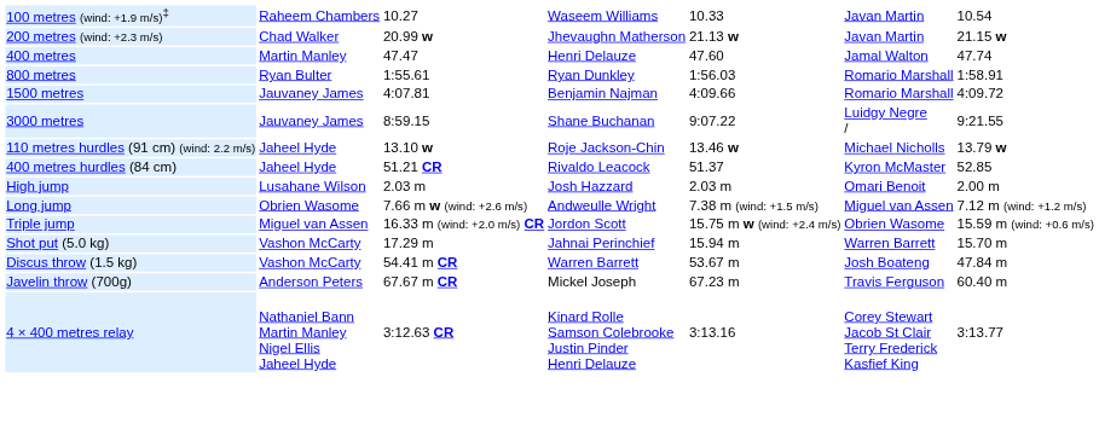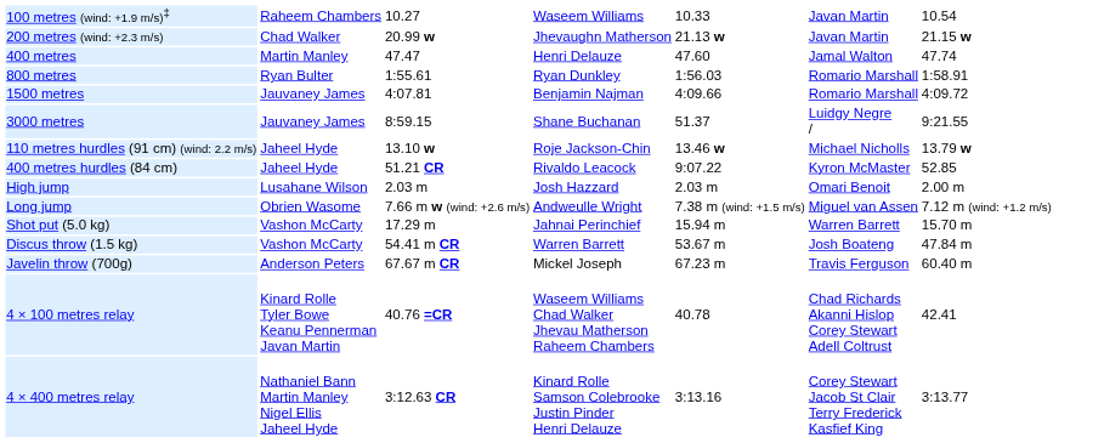3000 metres | column 5: 9:07.22 -> 51.37
400 metres hurdles (84 cm) | column 5: 51.37 -> 9:07.22
- row: Triple jump | Miguel van Assen | 16.33 m (wind: +2.0 m/s) CR | Jordon Scott | 15.75 m w (wind: +2.4 m/s) | Obrien Wasome | 15.59 m (wind: +0.6 m/s)
+ row: 4 × 100 metres relay | Kinard Rolle Tyler Bowe Keanu Pennerman Javan Martin | 40.76 =CR | Waseem Williams Chad Walker Jhevau Matherson Raheem Chambers | 40.78 | Chad Richards Akanni Hislop Corey Stewart Adell Coltrust | 42.41
